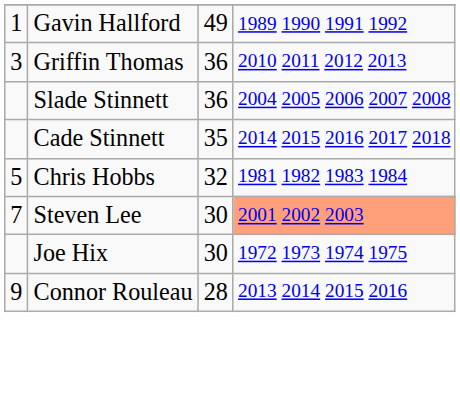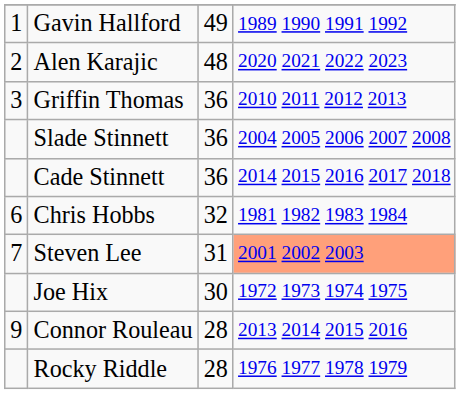+ row: 2 | Alen Karajic | 48 | 2020 2021 2022 2023
Cade Stinnett | column 3: 35 -> 36
Chris Hobbs | column 1: 5 -> 6
Steven Lee | column 3: 30 -> 31
+ row: Rocky Riddle | 28 | 1976 1977 1978 1979
